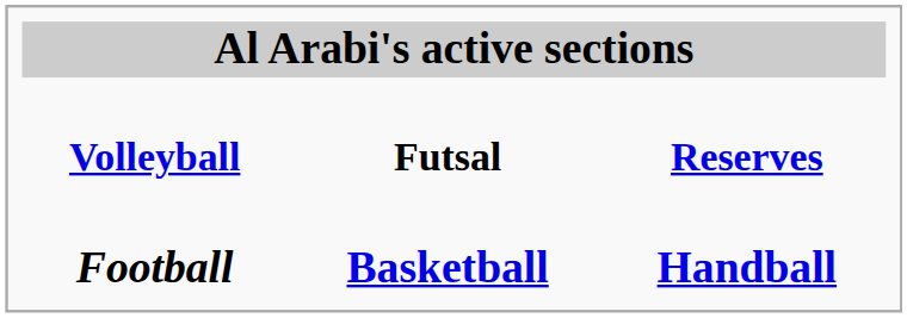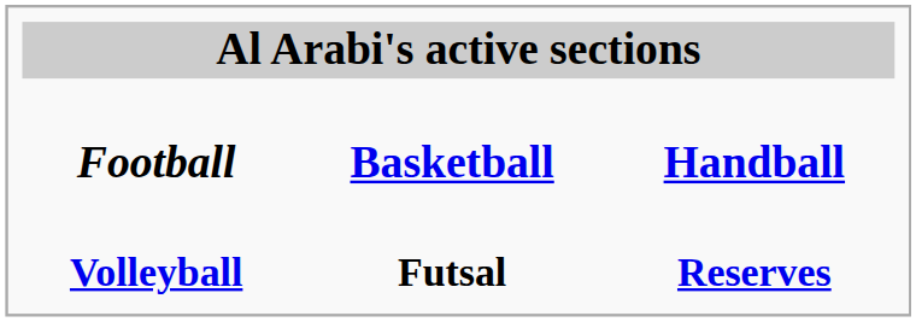rows swapped: Football <-> Volleyball
